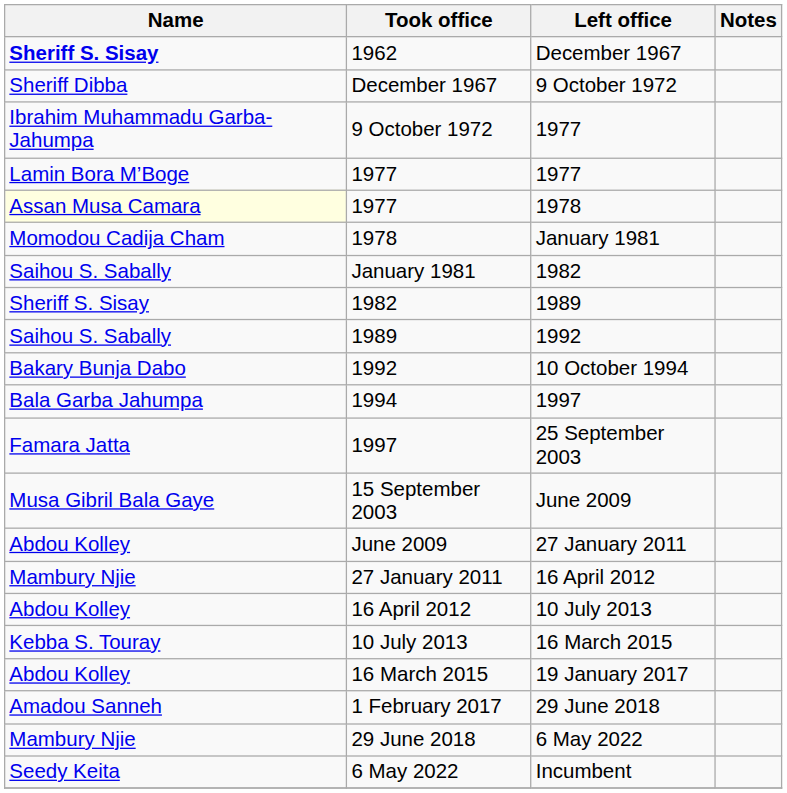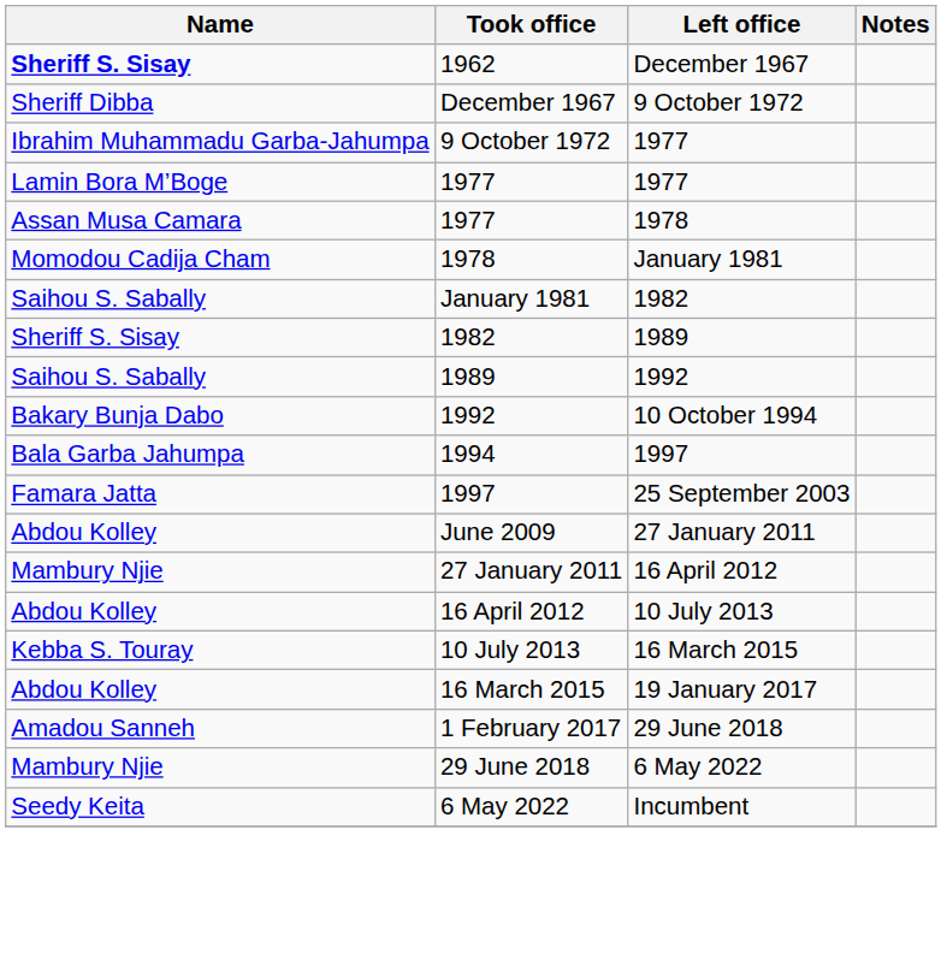1977 / 1978 | Name: lightyellow background -> no background
- row: Musa Gibril Bala Gaye | 15 September 2003 | June 2009
